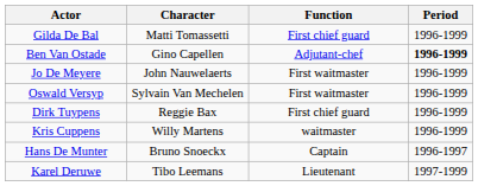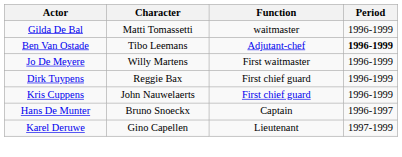Gilda De Bal | Function: First chief guard -> waitmaster
Ben Van Ostade | Character: Gino Capellen -> Tibo Leemans
Jo De Meyere | Character: John Nauwelaerts -> Willy Martens
- row: Oswald Versyp | Sylvain Van Mechelen | First waitmaster | 1996-1999
Kris Cuppens | Character: Willy Martens -> John Nauwelaerts
Kris Cuppens | Function: waitmaster -> First chief guard
Karel Deruwe | Character: Tibo Leemans -> Gino Capellen
